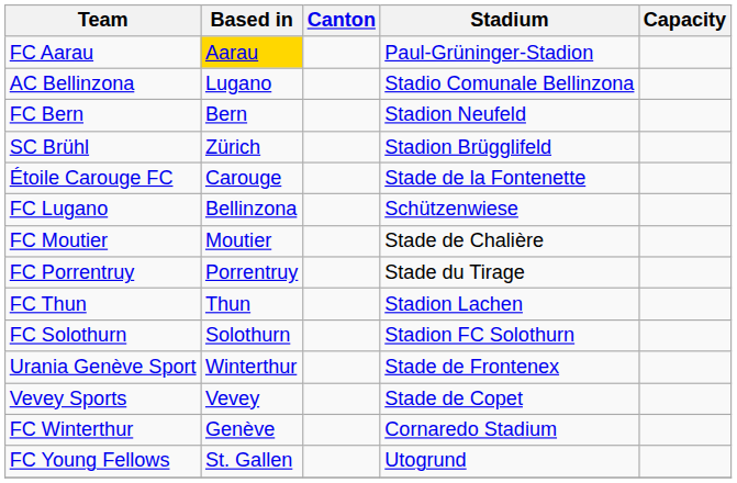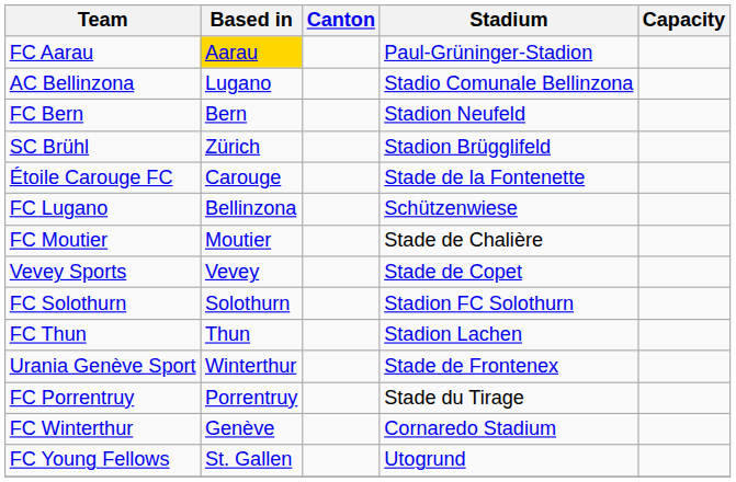rows swapped: FC Porrentruy <-> Vevey Sports
rows swapped: FC Solothurn <-> FC Thun
